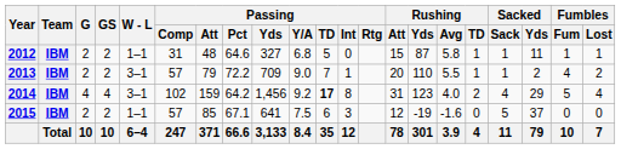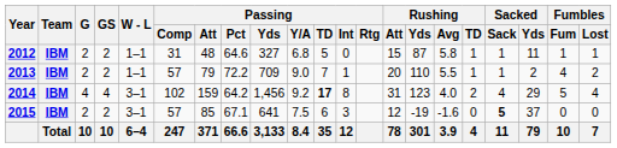2013 | W - L: 3–1 -> 1–1
2015 | W - L: 1–1 -> 3–1
2015 | Sacked / Sack: normal -> bold
